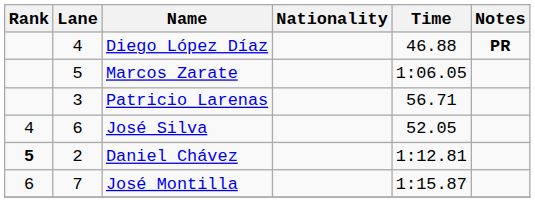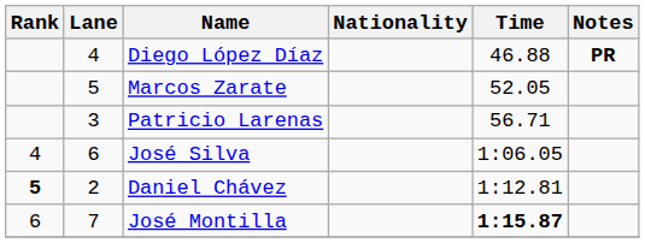Marcos Zarate | Time: 1:06.05 -> 52.05
José Silva | Time: 52.05 -> 1:06.05
José Montilla | Time: normal -> bold
